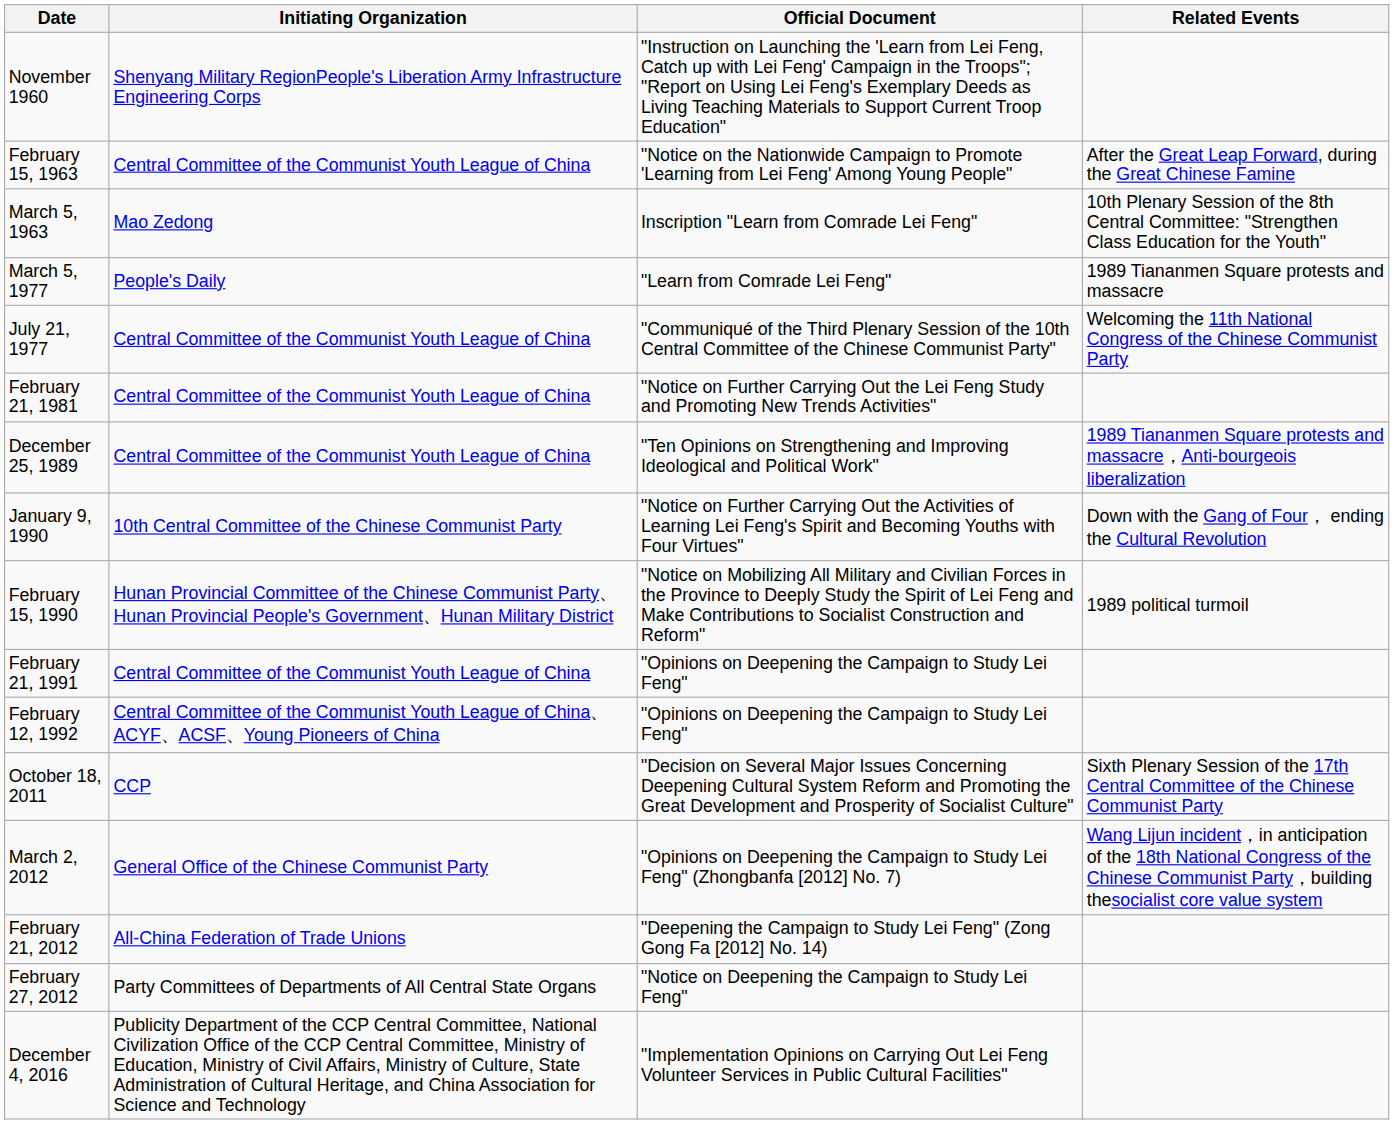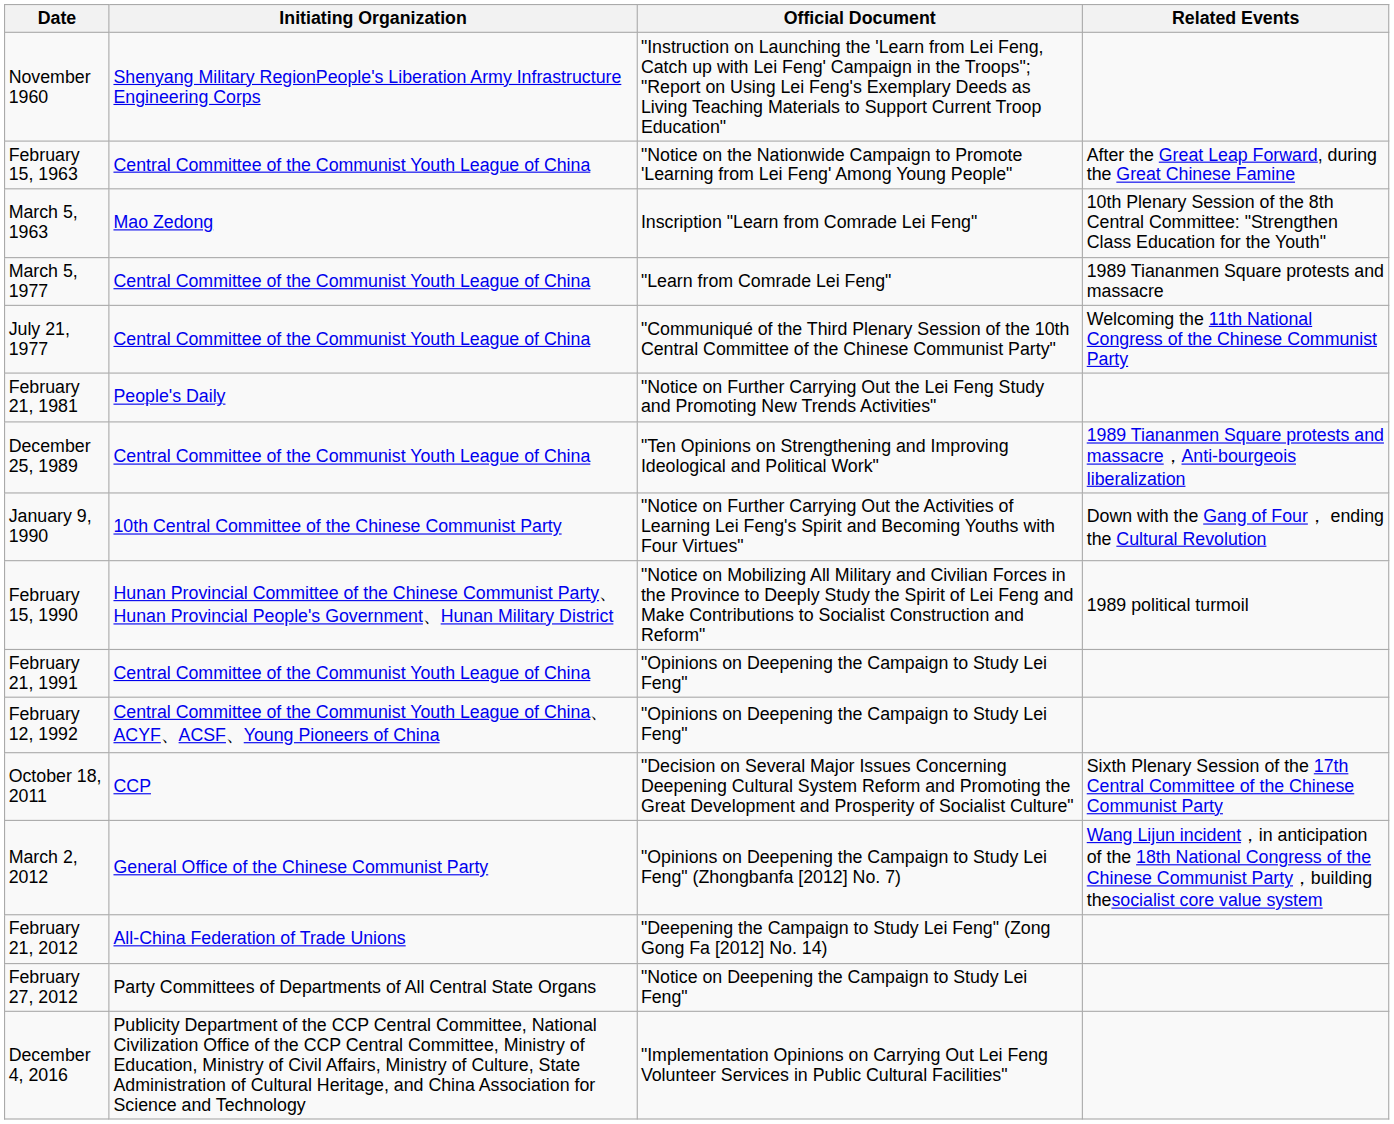March 5, 1977 | Initiating Organization: People's Daily -> Central Committee of the Communist Youth League of China
February 21, 1981 | Initiating Organization: Central Committee of the Communist Youth League of China -> People's Daily
